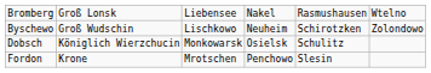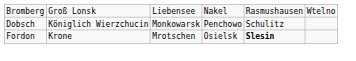- row: Byschewo | Groß Wudschin | Lischkowo | Neuheim | Schirotzken | Zolondowo
Dobsch | column 4: Osielsk -> Penchowo
Fordon | column 4: Penchowo -> Osielsk
Fordon | column 5: normal -> bold
